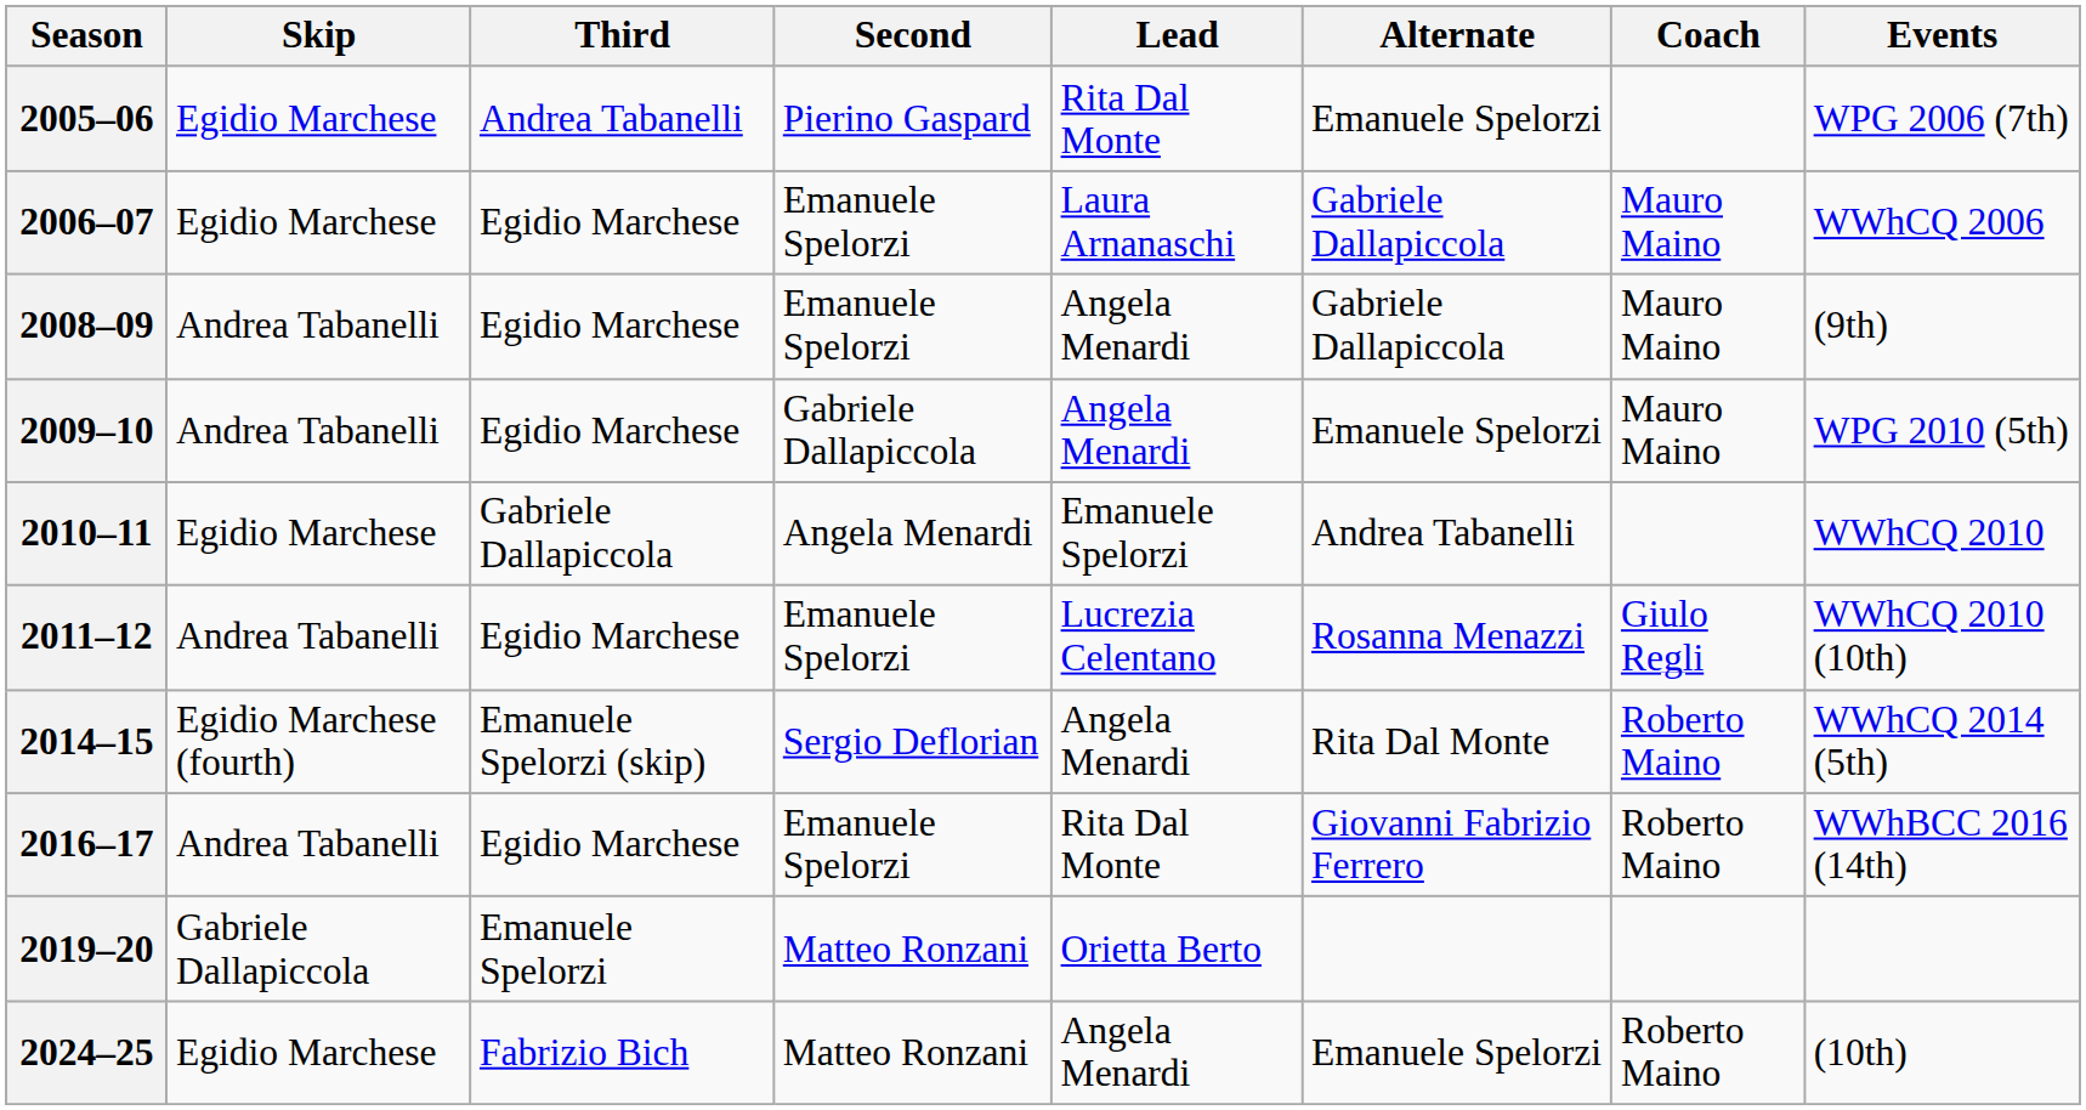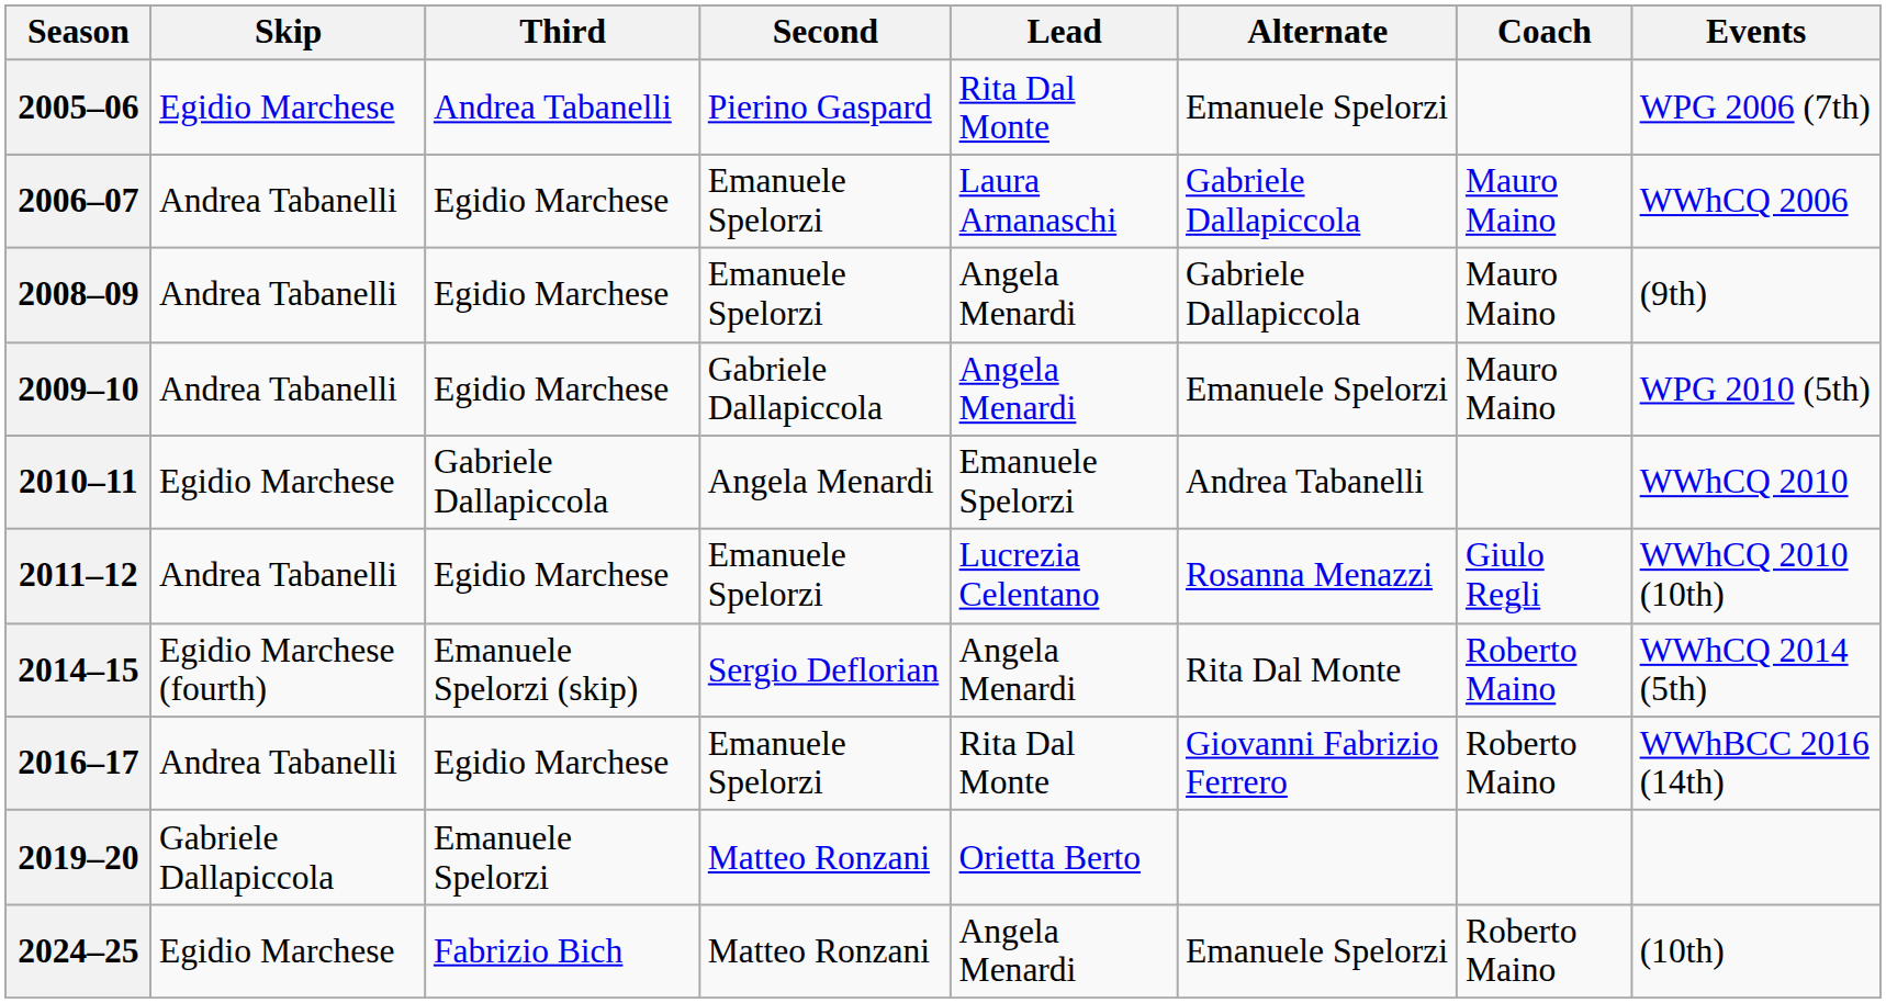2006–07 | Skip: Egidio Marchese -> Andrea Tabanelli
